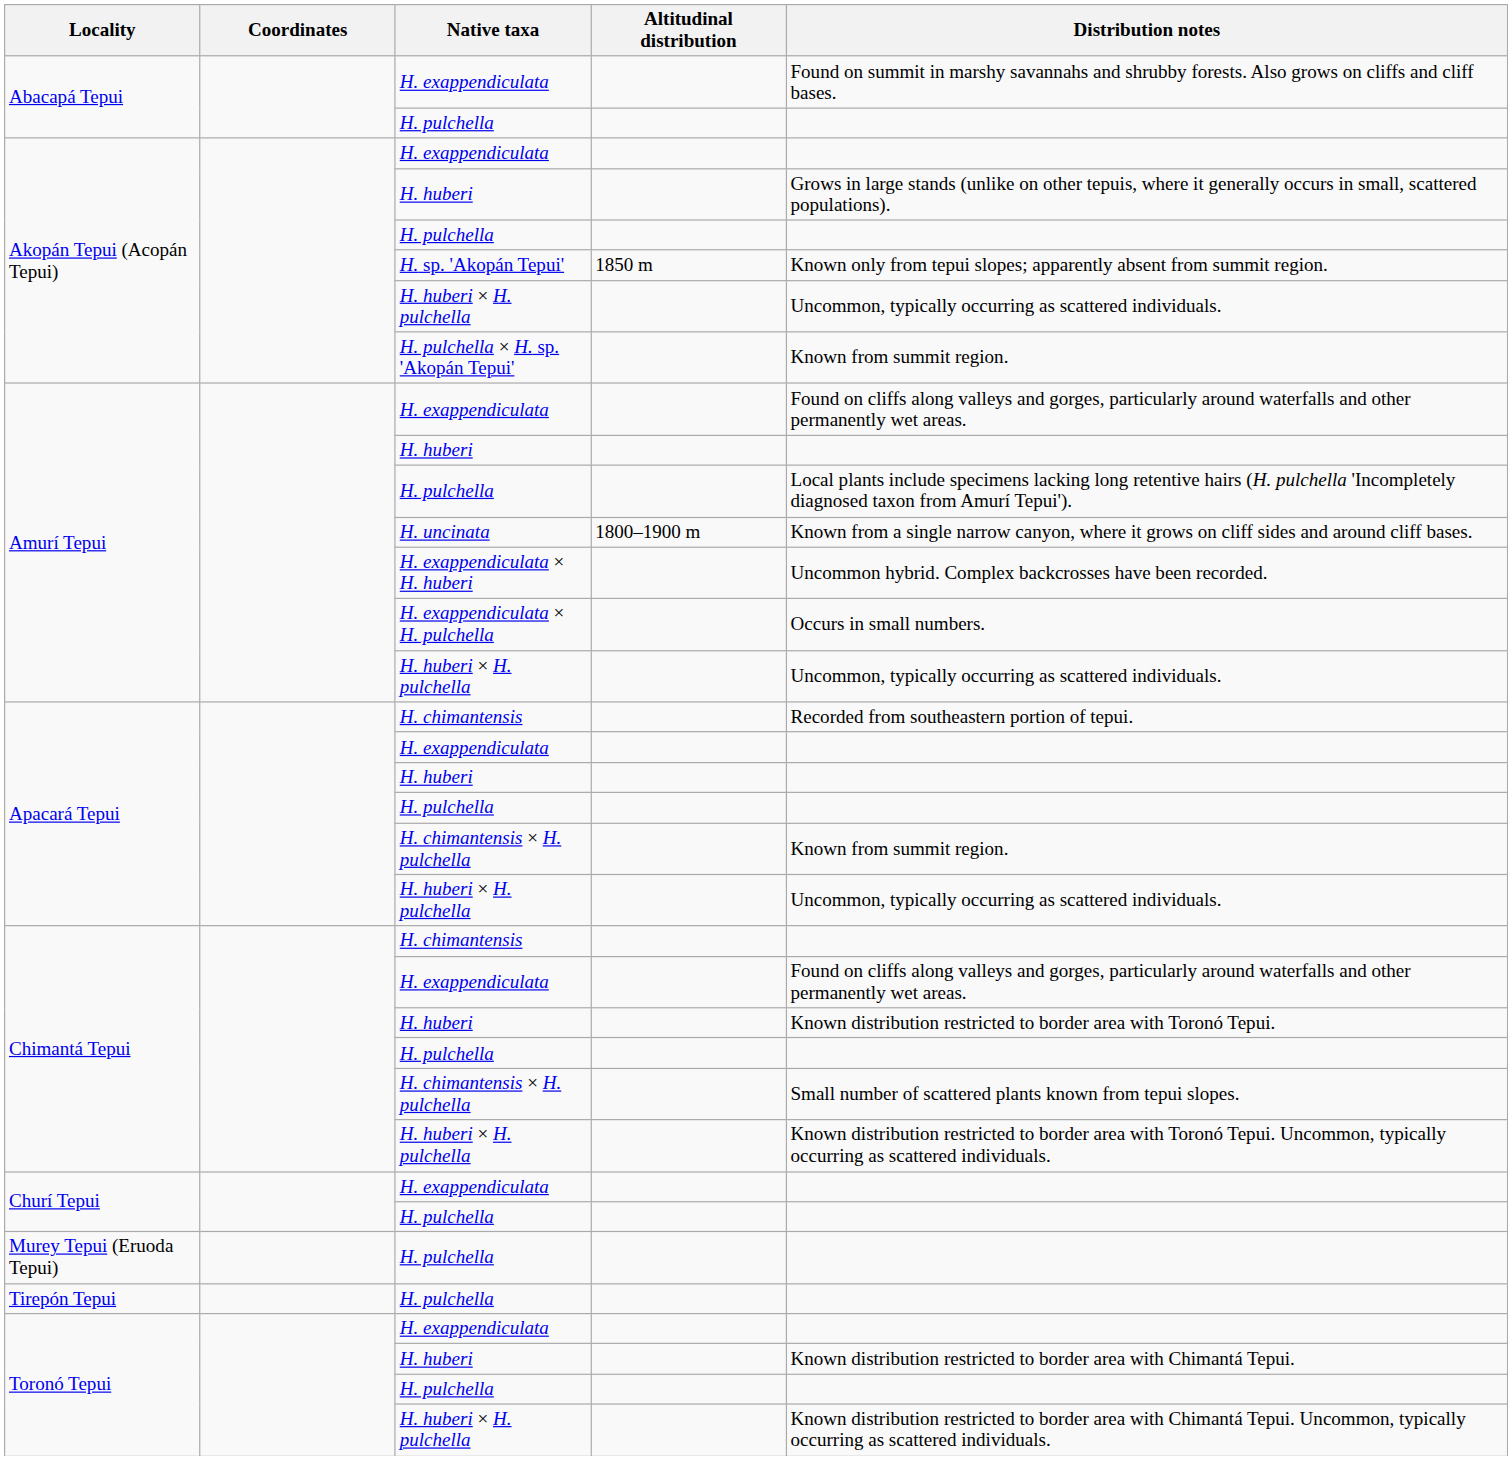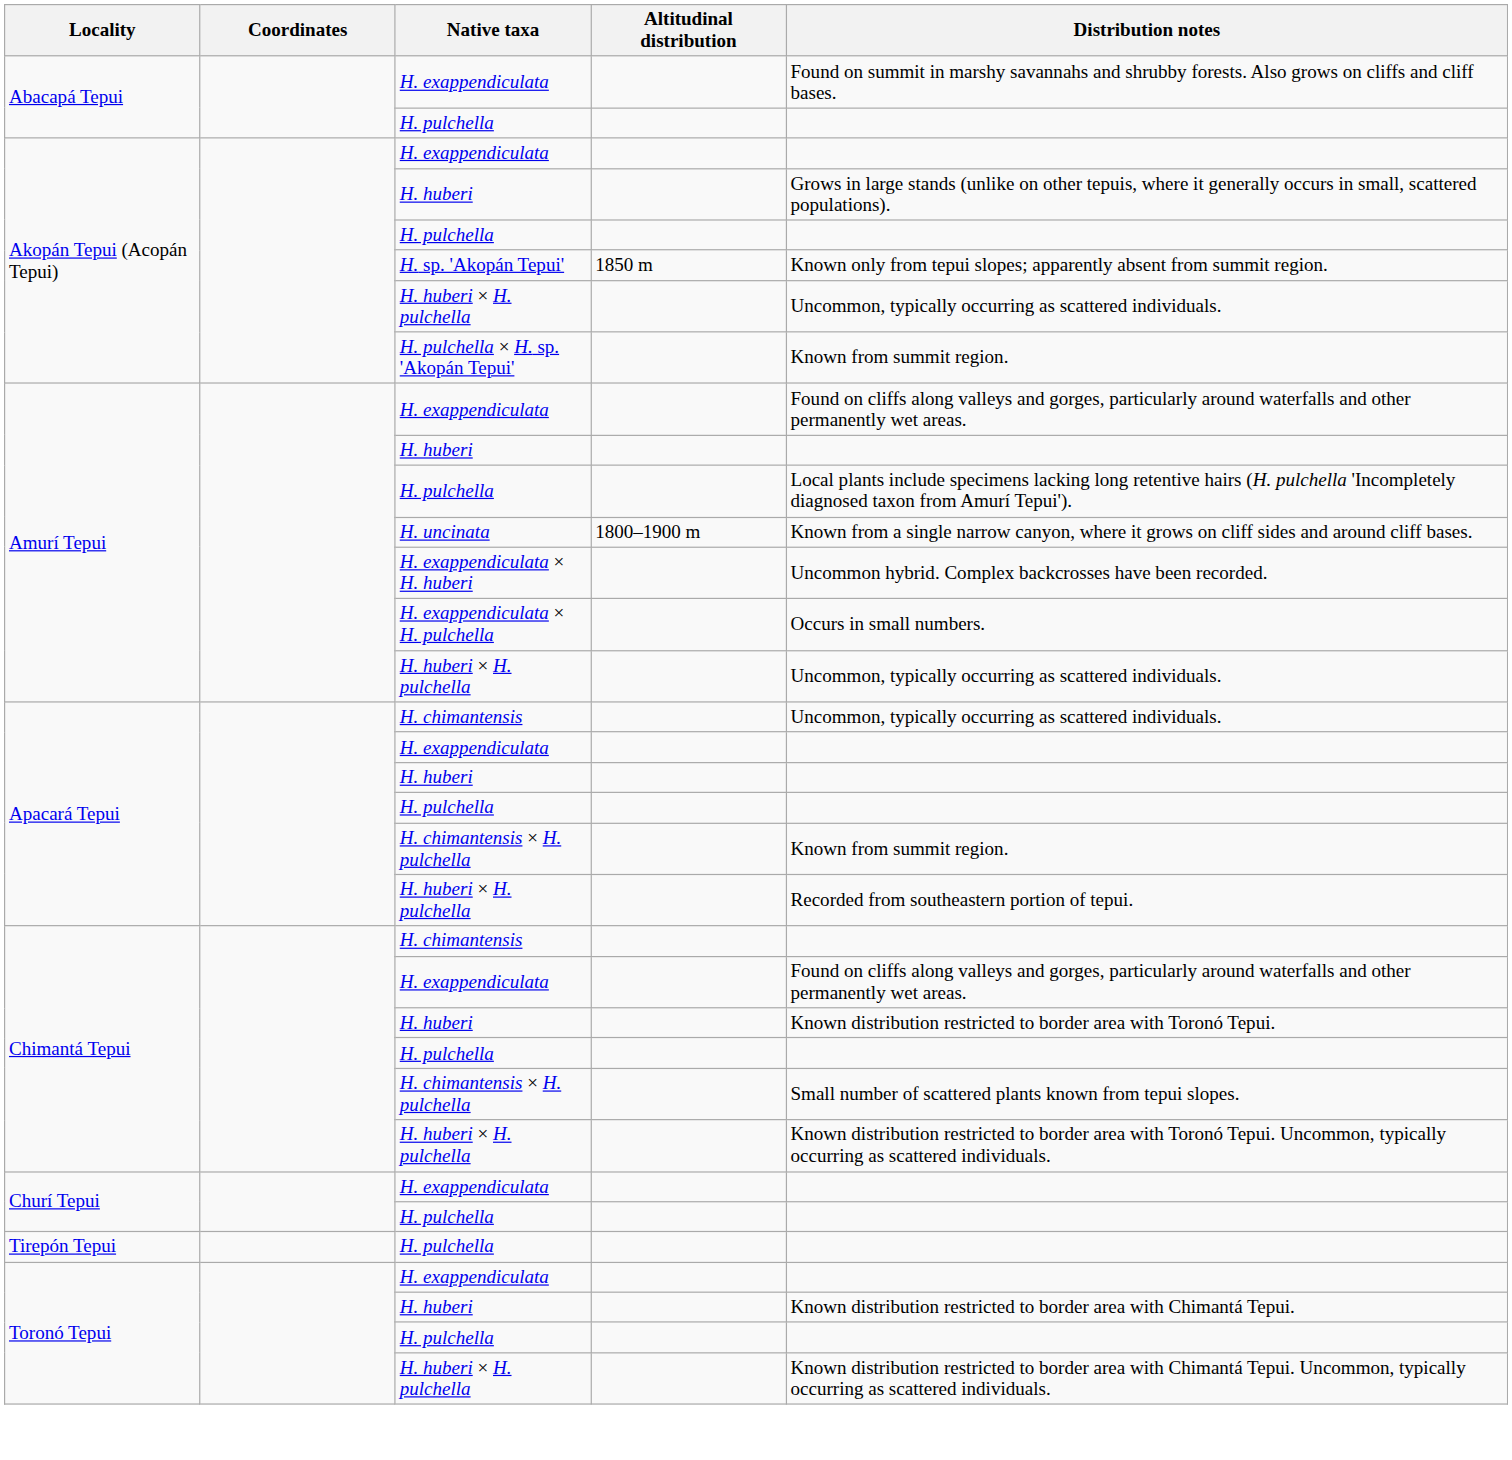Apacará Tepui / H. chimantensis | Distribution notes: Recorded from southeastern portion of tepui. -> Uncommon, typically occurring as scattered individuals.
Apacará Tepui / H. huberi × H. pulchella | Distribution notes: Uncommon, typically occurring as scattered individuals. -> Recorded from southeastern portion of tepui.
- row: Murey Tepui (Eruoda Tepui) | H. pulchella
